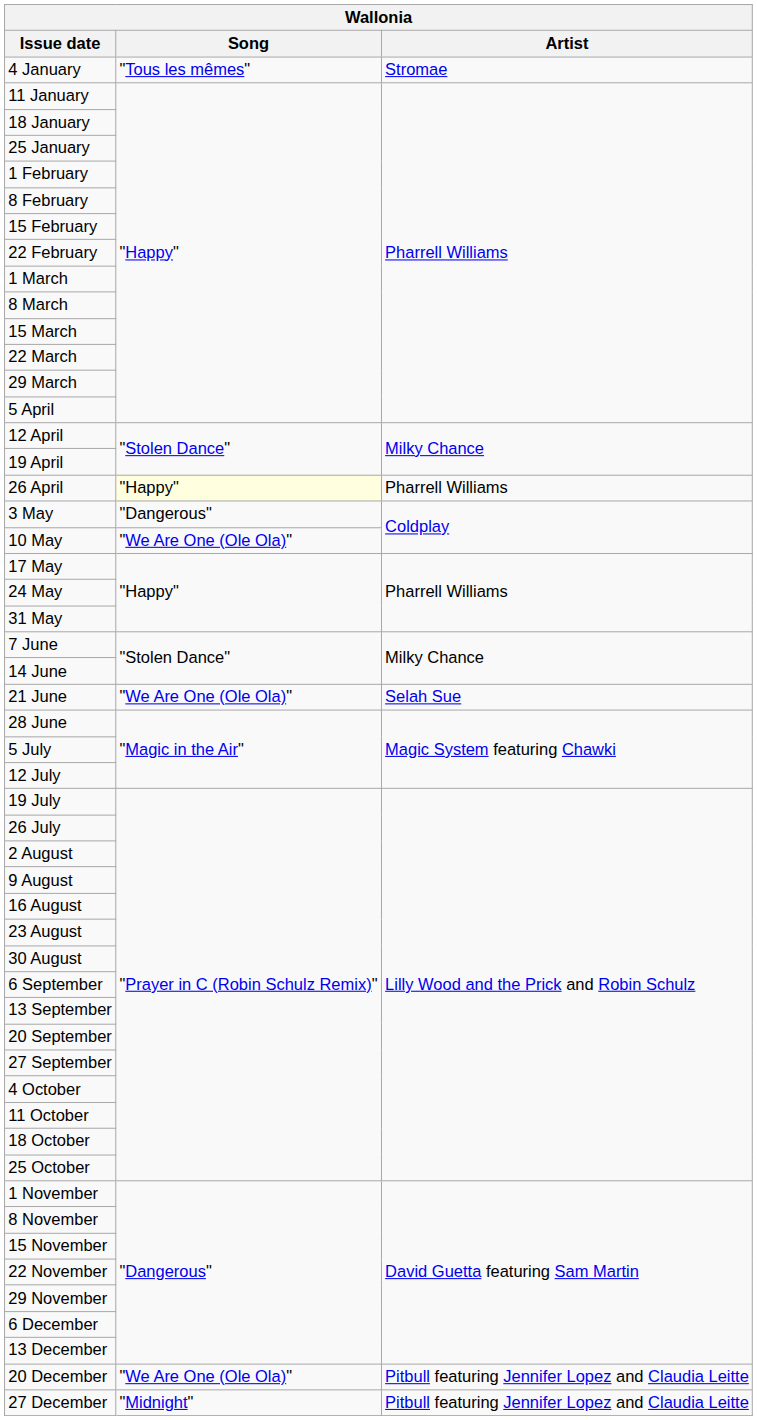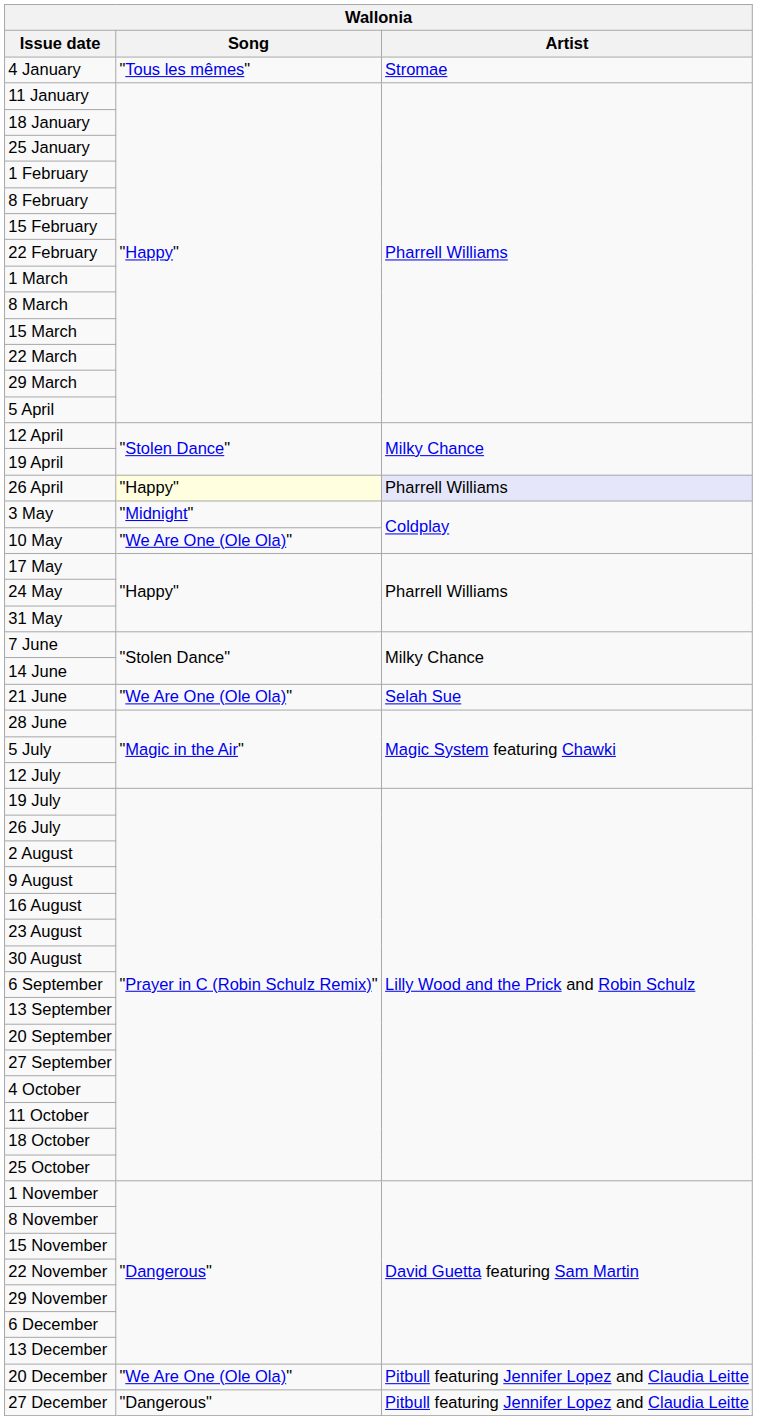26 April | Artist: no background -> lavender background
3 May | Song: "Dangerous" -> "Midnight"
27 December | Song: "Midnight" -> "Dangerous"
